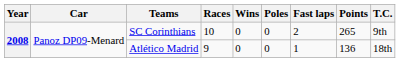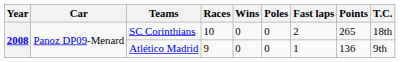SC Corinthians | T.C.: 9th -> 18th
Atlético Madrid | T.C.: 18th -> 9th
